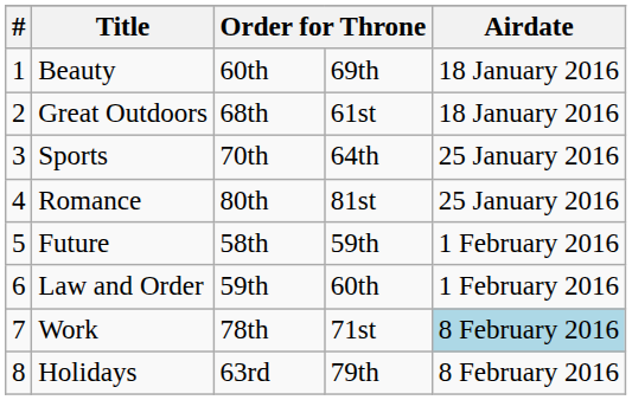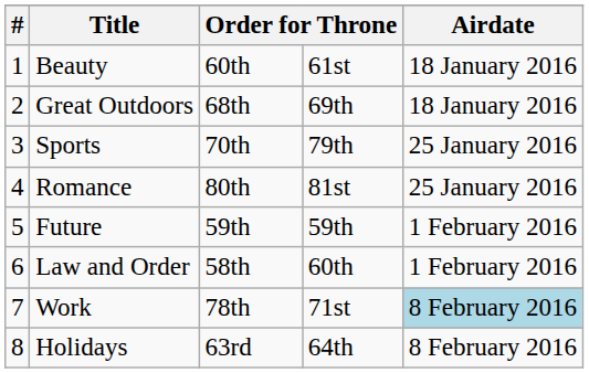Beauty | column 4: 69th -> 61st
Great Outdoors | column 4: 61st -> 69th
Sports | column 4: 64th -> 79th
Future | column 3: 58th -> 59th
Law and Order | column 3: 59th -> 58th
Holidays | column 4: 79th -> 64th
